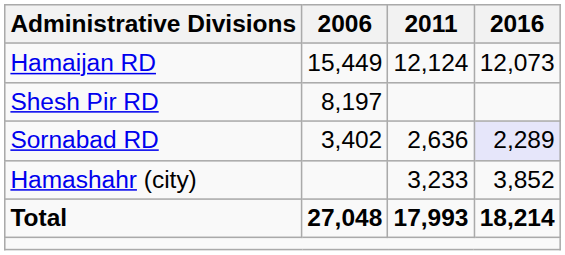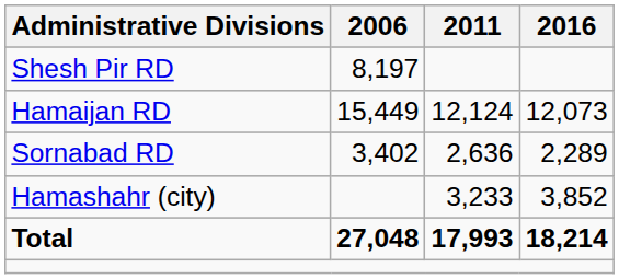rows swapped: Hamaijan RD <-> Shesh Pir RD
Sornabad RD | 2016: lavender background -> no background
